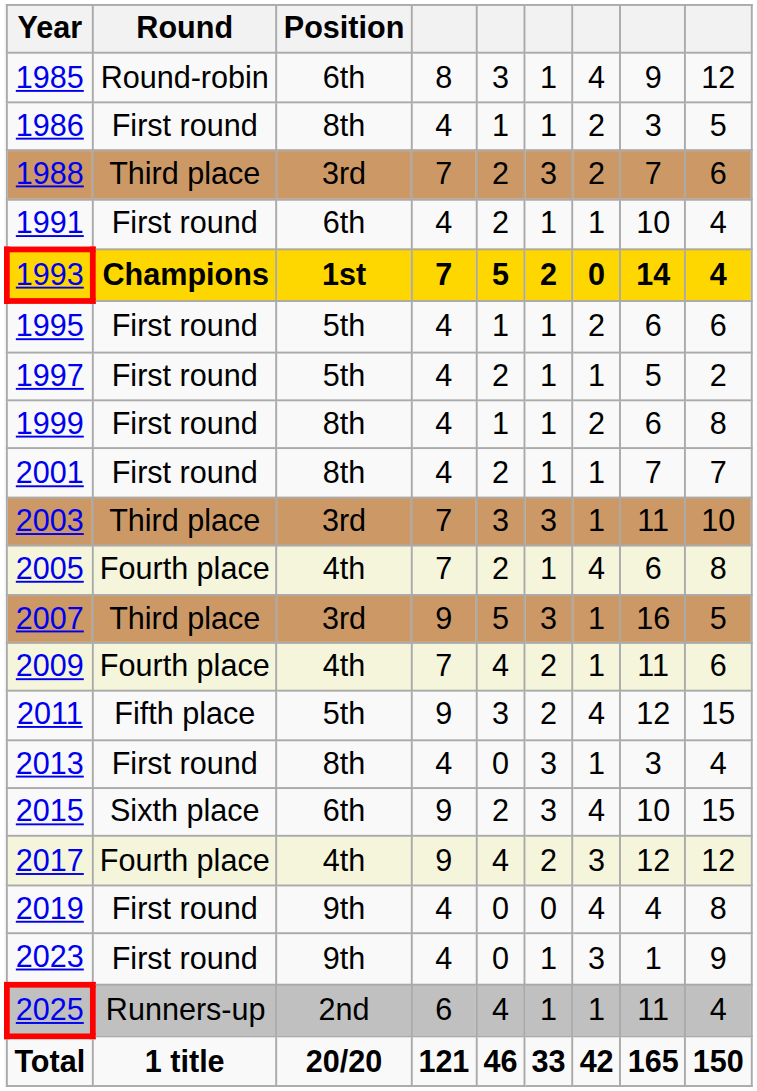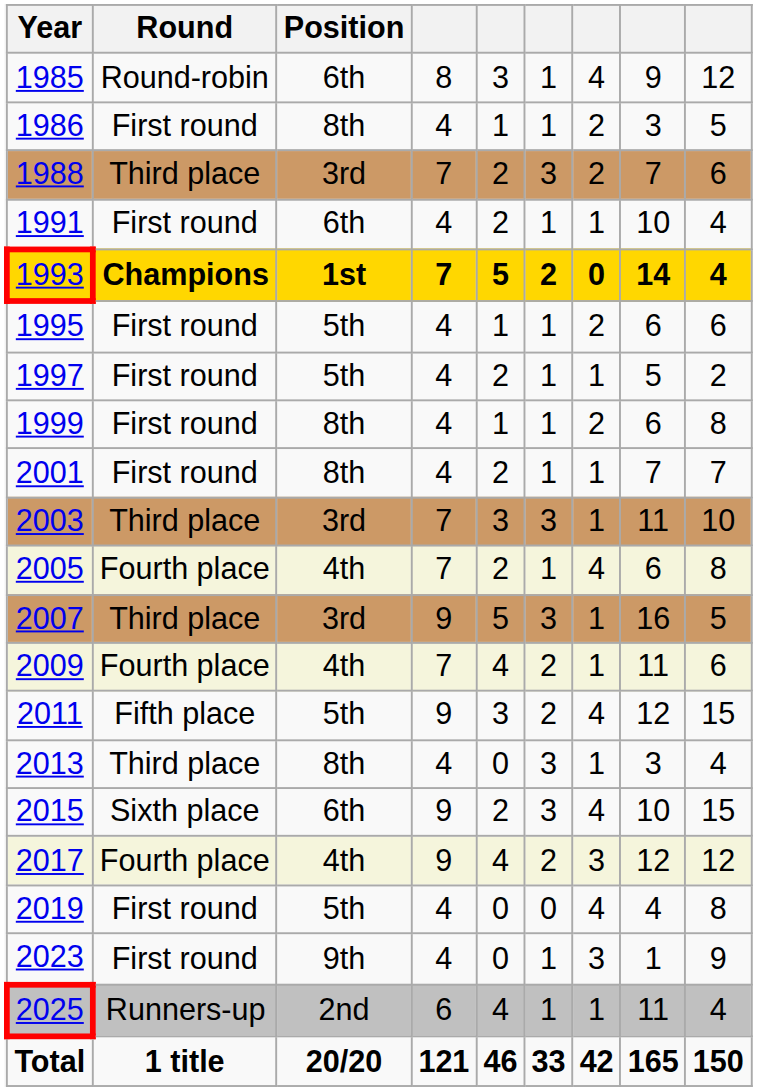2013 | Round: First round -> Third place
2019 | Position: 9th -> 5th
